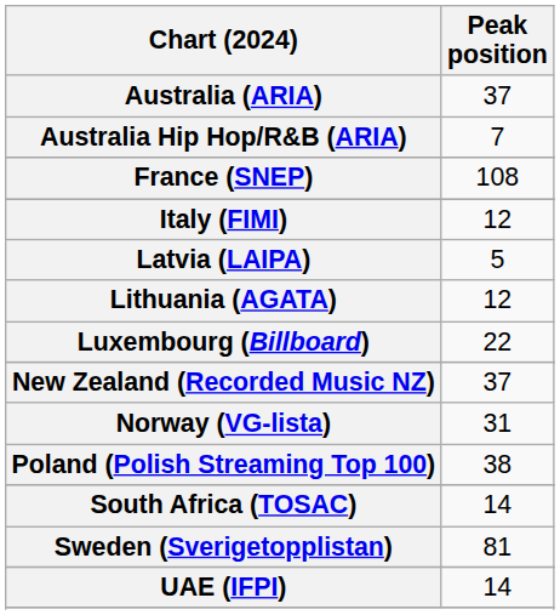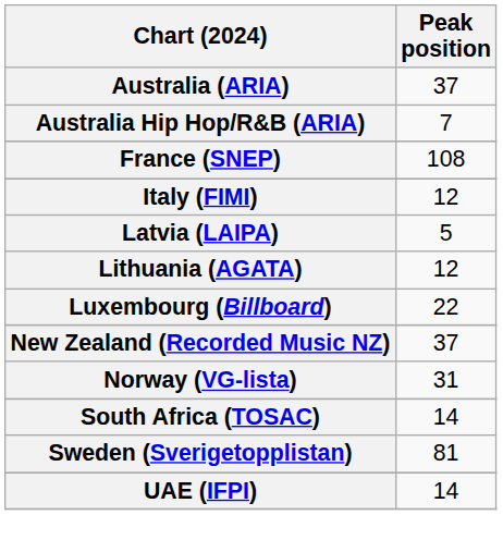- row: Poland (Polish Streaming Top 100) | 38
